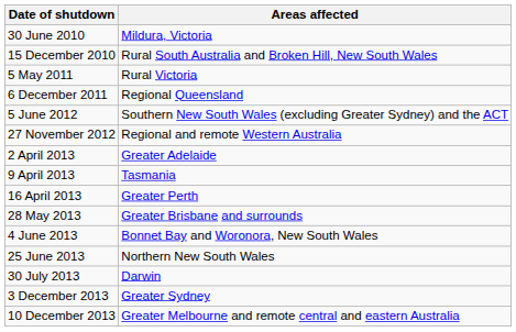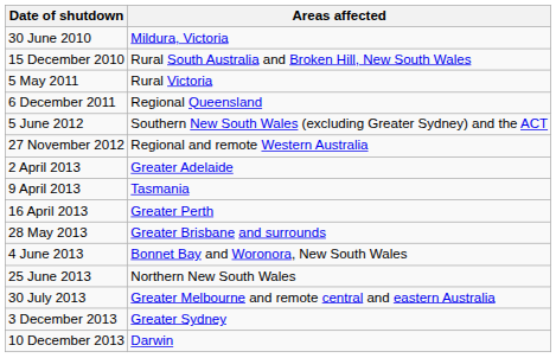30 July 2013 | Areas affected: Darwin -> Greater Melbourne and remote central and eastern Australia
10 December 2013 | Areas affected: Greater Melbourne and remote central and eastern Australia -> Darwin
